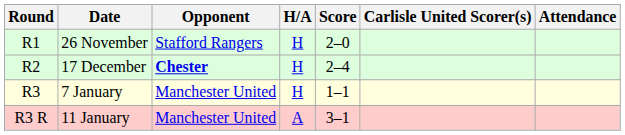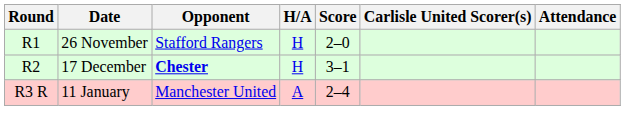17 December | Score: 2–4 -> 3–1
- row: R3 | 7 January | Manchester United | H | 1–1
11 January | Score: 3–1 -> 2–4
